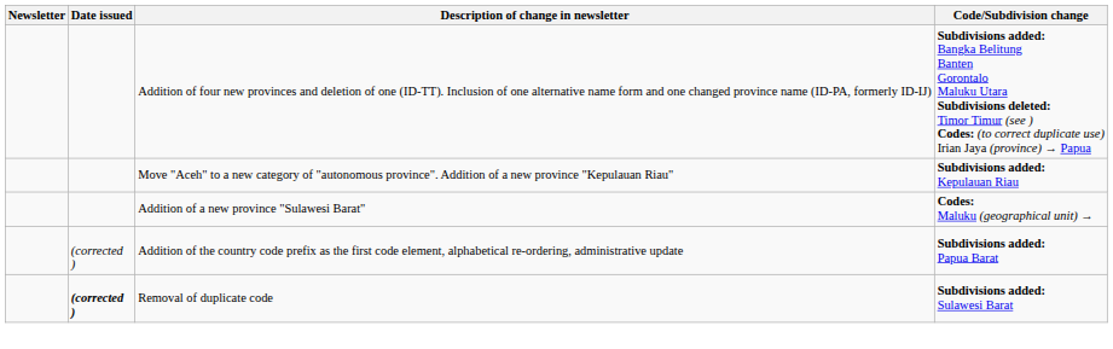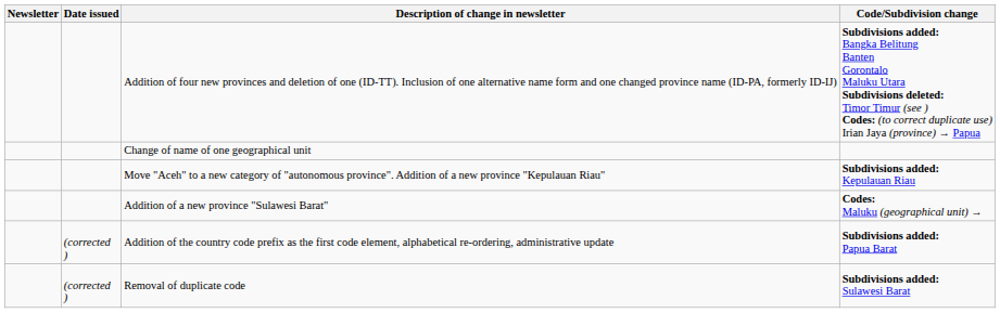+ row: Change of name of one geographical unit
Removal of duplicate code | Date issued: bold -> normal
